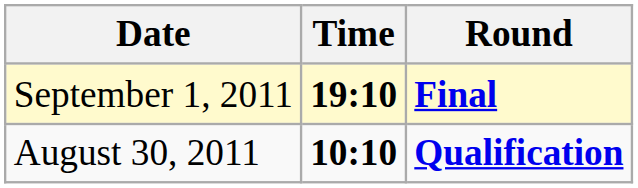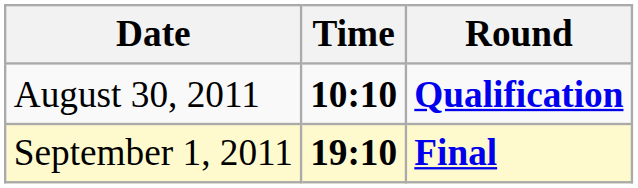rows swapped: August 30, 2011 <-> September 1, 2011
